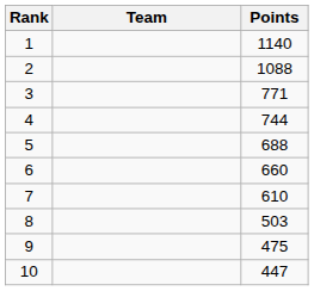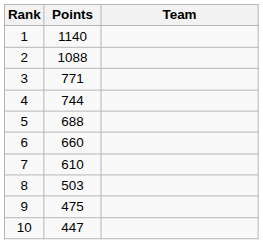columns swapped: Team <-> Points
